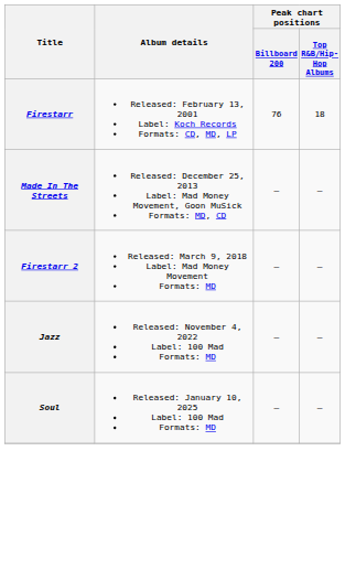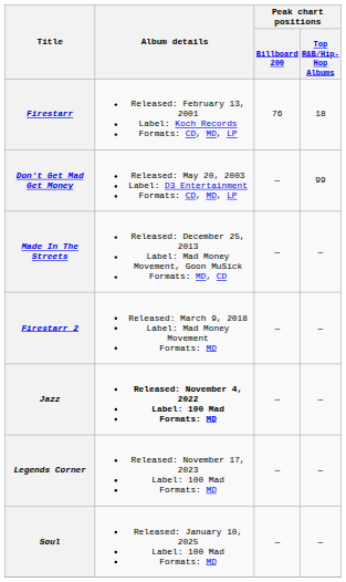+ row: Don't Get Mad Get Money | Released: May 20, 2003 Label: D3 Entertainment Formats: CD, MD, LP | — | 99
Jazz | Album details: normal -> bold
+ row: Legends Corner | Released: November 17, 2023 Label: 100 Mad Formats: MD | — | —
